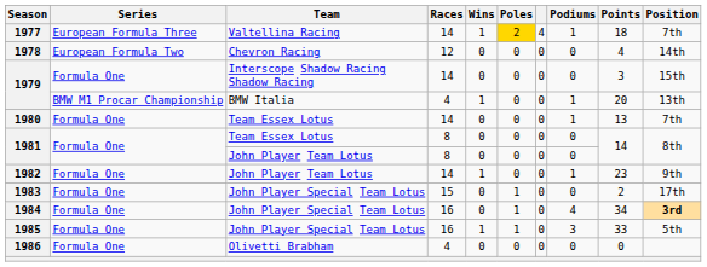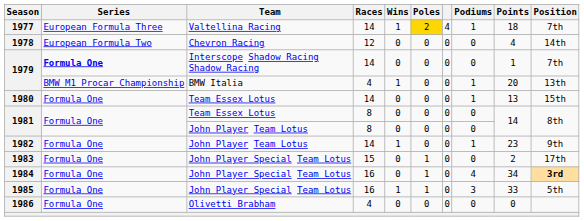1979 / Interscope Shadow Racing Shadow Racing | Series: normal -> bold
1979 / Interscope Shadow Racing Shadow Racing | Points: 3 -> 1
1979 / Interscope Shadow Racing Shadow Racing | Position: 15th -> 7th
1980 | Position: 7th -> 15th
